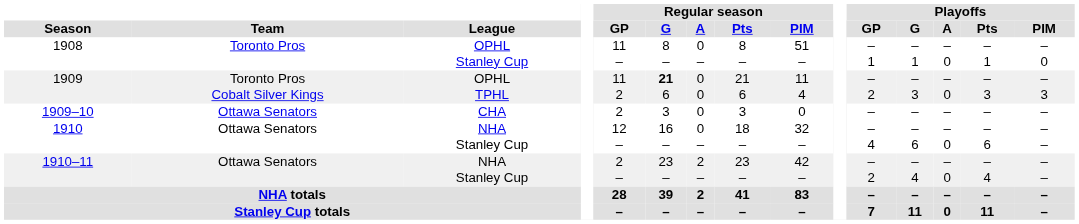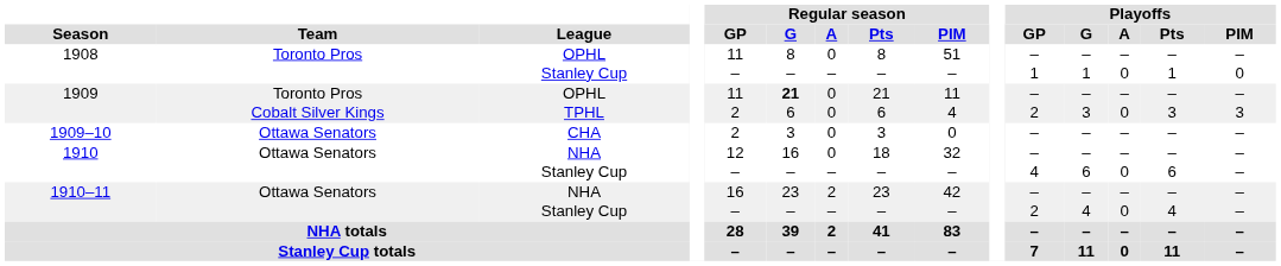1910–11 | Regular season / GP: 2 -> 16
